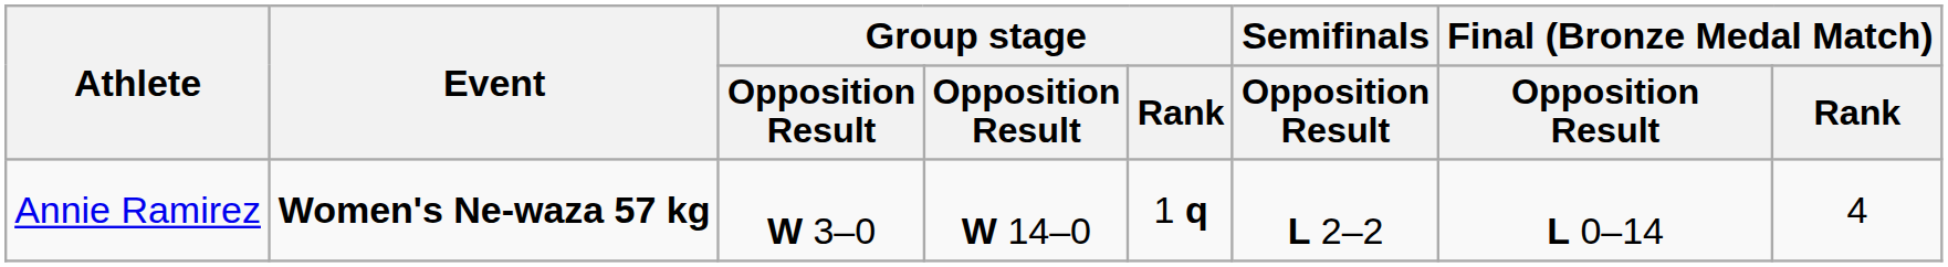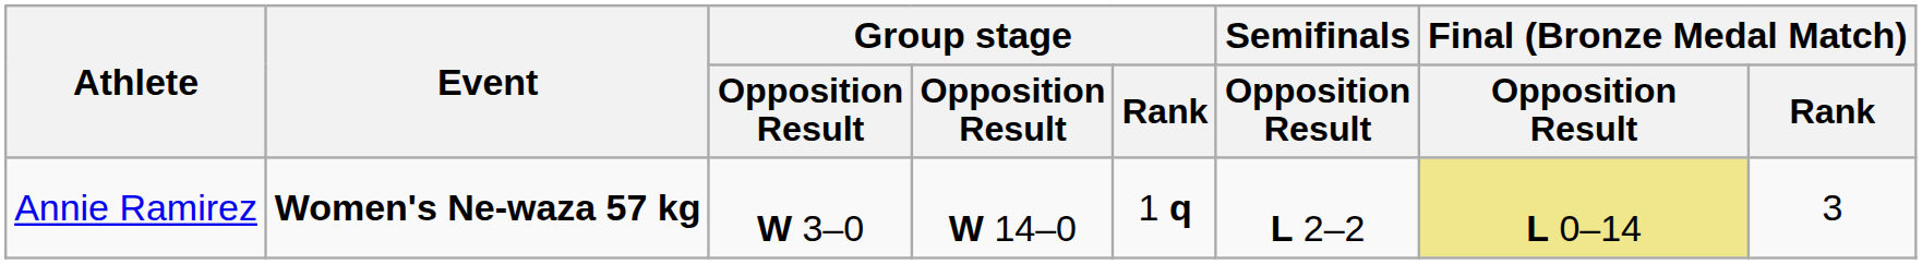Annie Ramirez | Final (Bronze Medal Match) / Opposition Result: no background -> khaki background
Annie Ramirez | Final (Bronze Medal Match) / Rank: 4 -> 3
